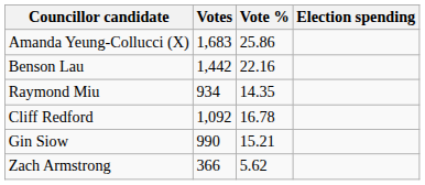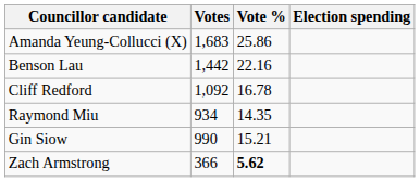rows swapped: Cliff Redford <-> Raymond Miu
Zach Armstrong | Vote %: normal -> bold
